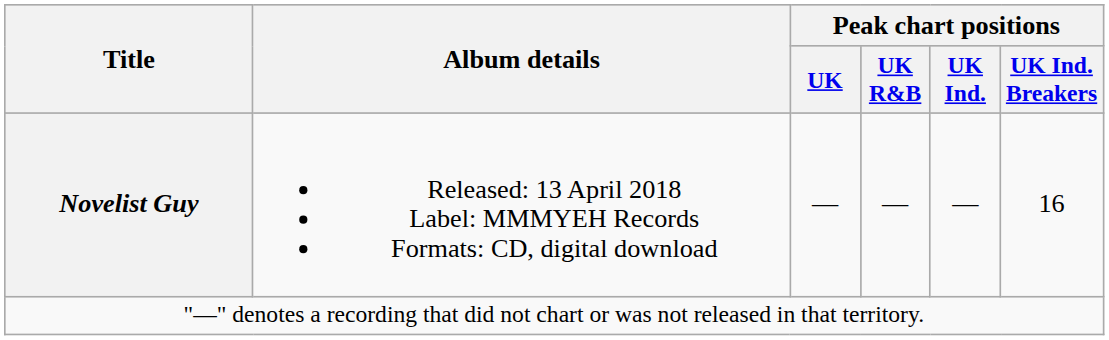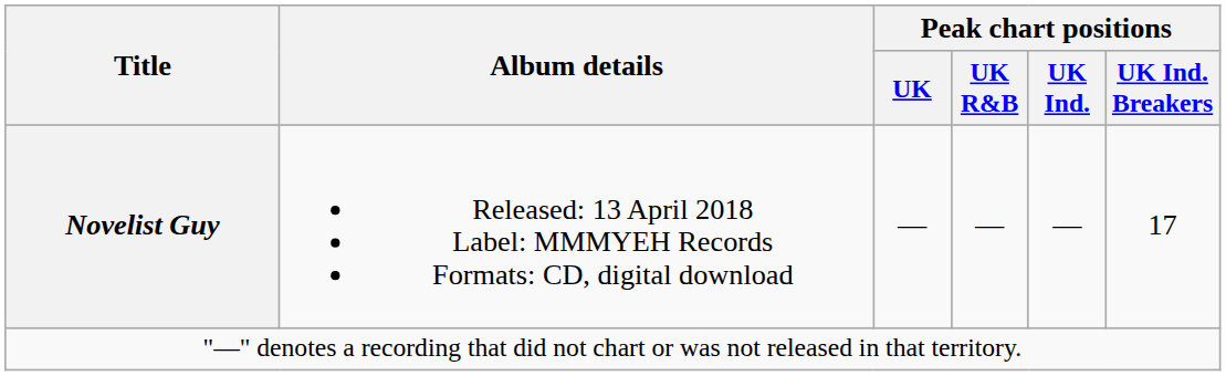Novelist Guy | Peak chart positions / UK Ind. Breakers: 16 -> 17
